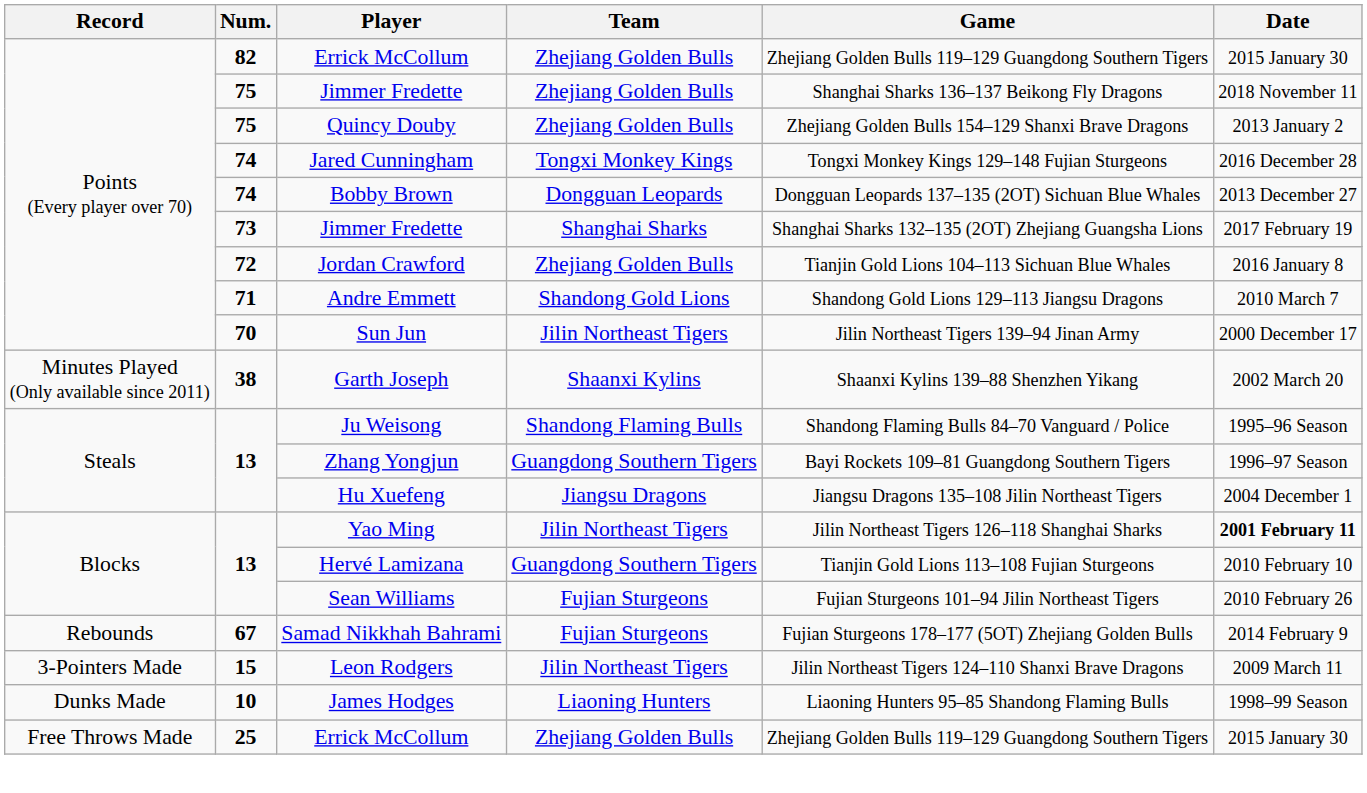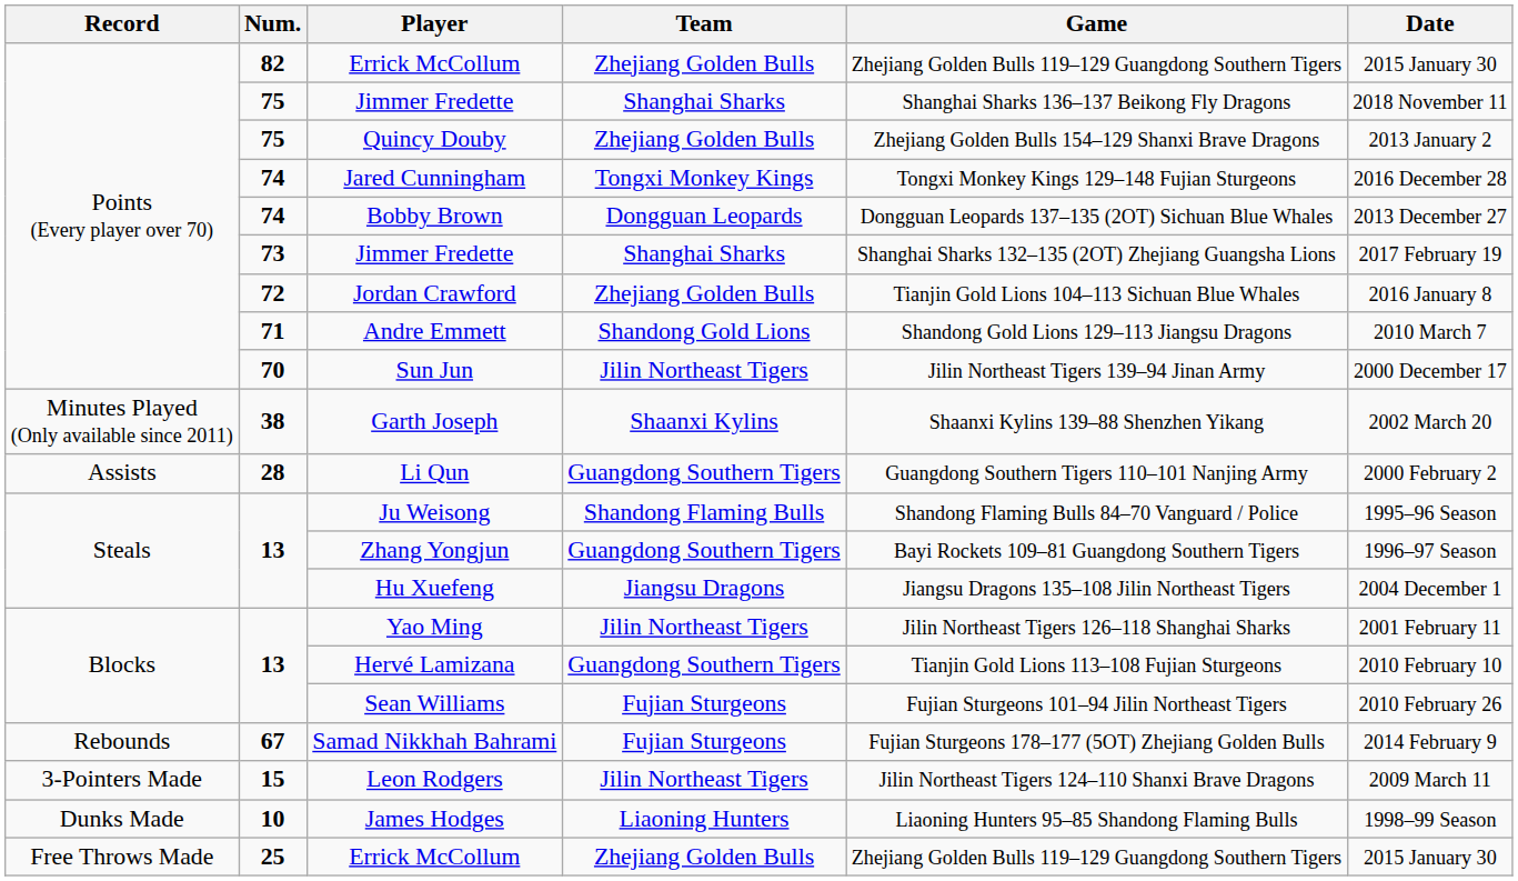75 / Jimmer Fredette | Team: Zhejiang Golden Bulls -> Shanghai Sharks
+ row: Assists | 28 | Li Qun | Guangdong Southern Tigers | Guangdong Southern Tigers 110–101 Nanjing Army | 2000 February 2
Yao Ming | Date: bold -> normal
